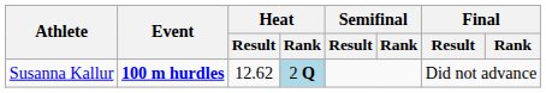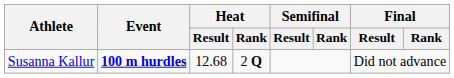Susanna Kallur | Heat / Result: 12.62 -> 12.68
Susanna Kallur | Heat / Rank: lightblue background -> no background
